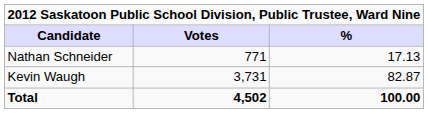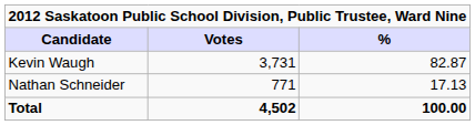rows swapped: Kevin Waugh <-> Nathan Schneider
